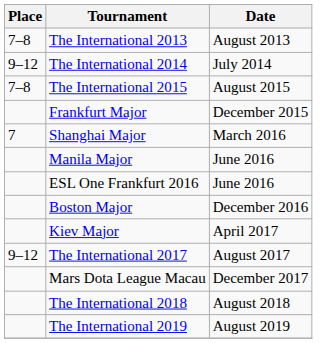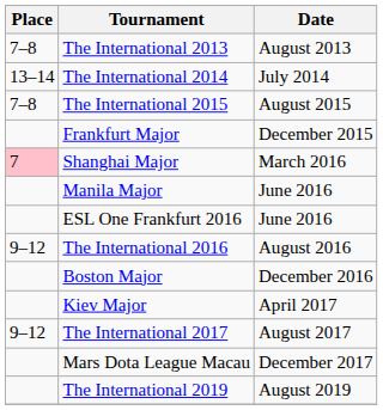The International 2014 | Place: 9–12 -> 13–14
Shanghai Major | Place: no background -> pink background
+ row: 9–12 | The International 2016 | August 2016
- row: The International 2018 | August 2018
